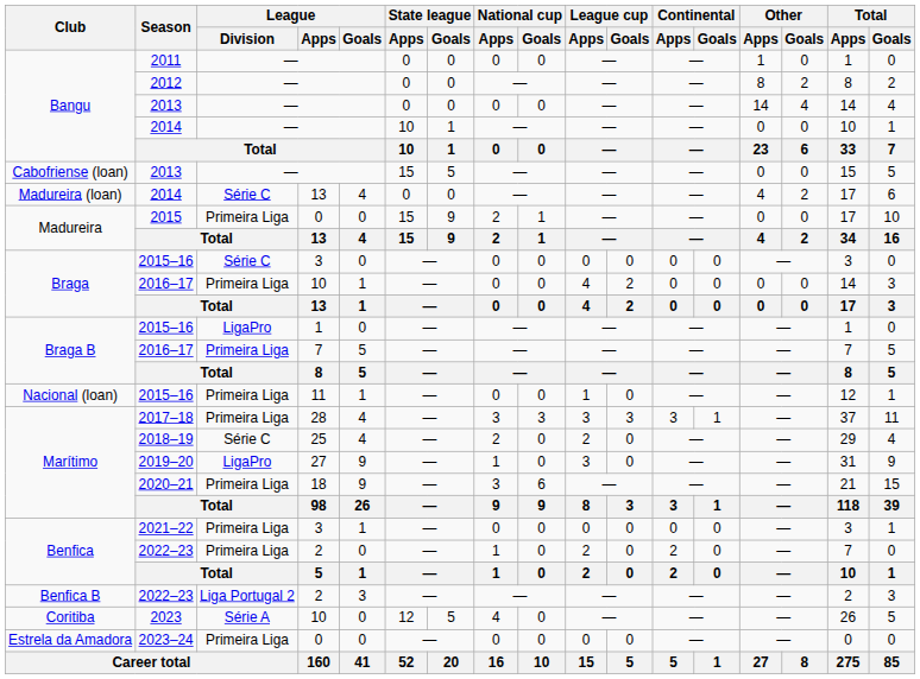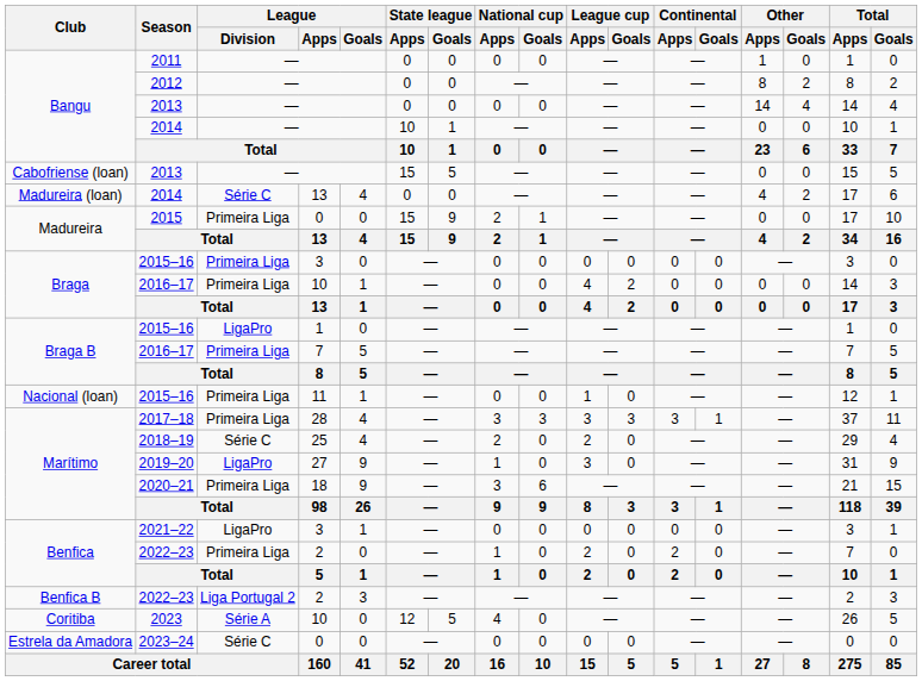Braga / 2015–16 | League / Division: Série C -> Primeira Liga
2021–22 | League / Division: Primeira Liga -> LigaPro
2023–24 | League / Division: Primeira Liga -> Série C
